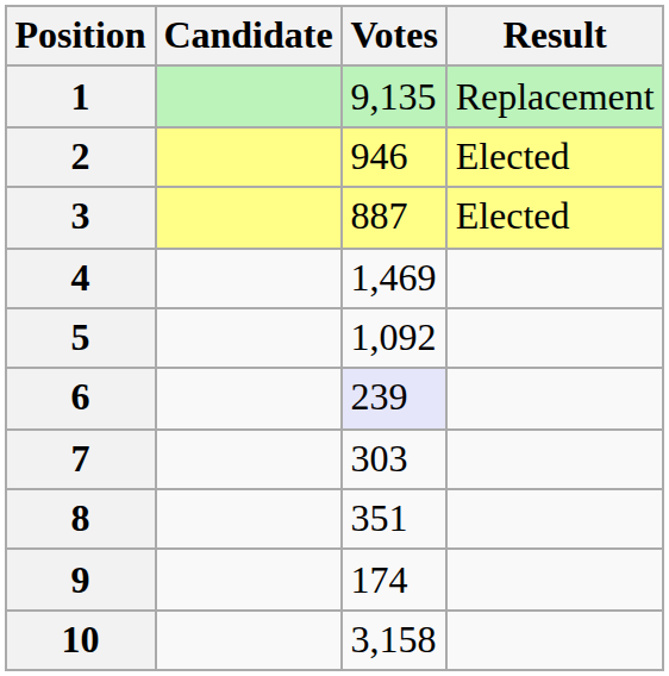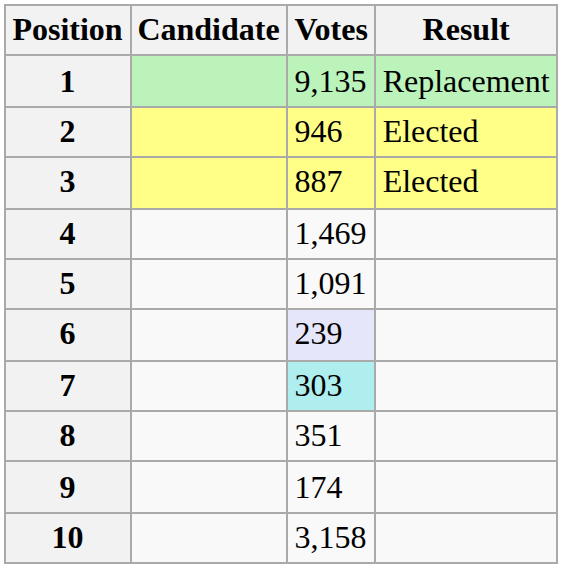5 | Votes: 1,092 -> 1,091
7 | Votes: no background -> paleturquoise background
